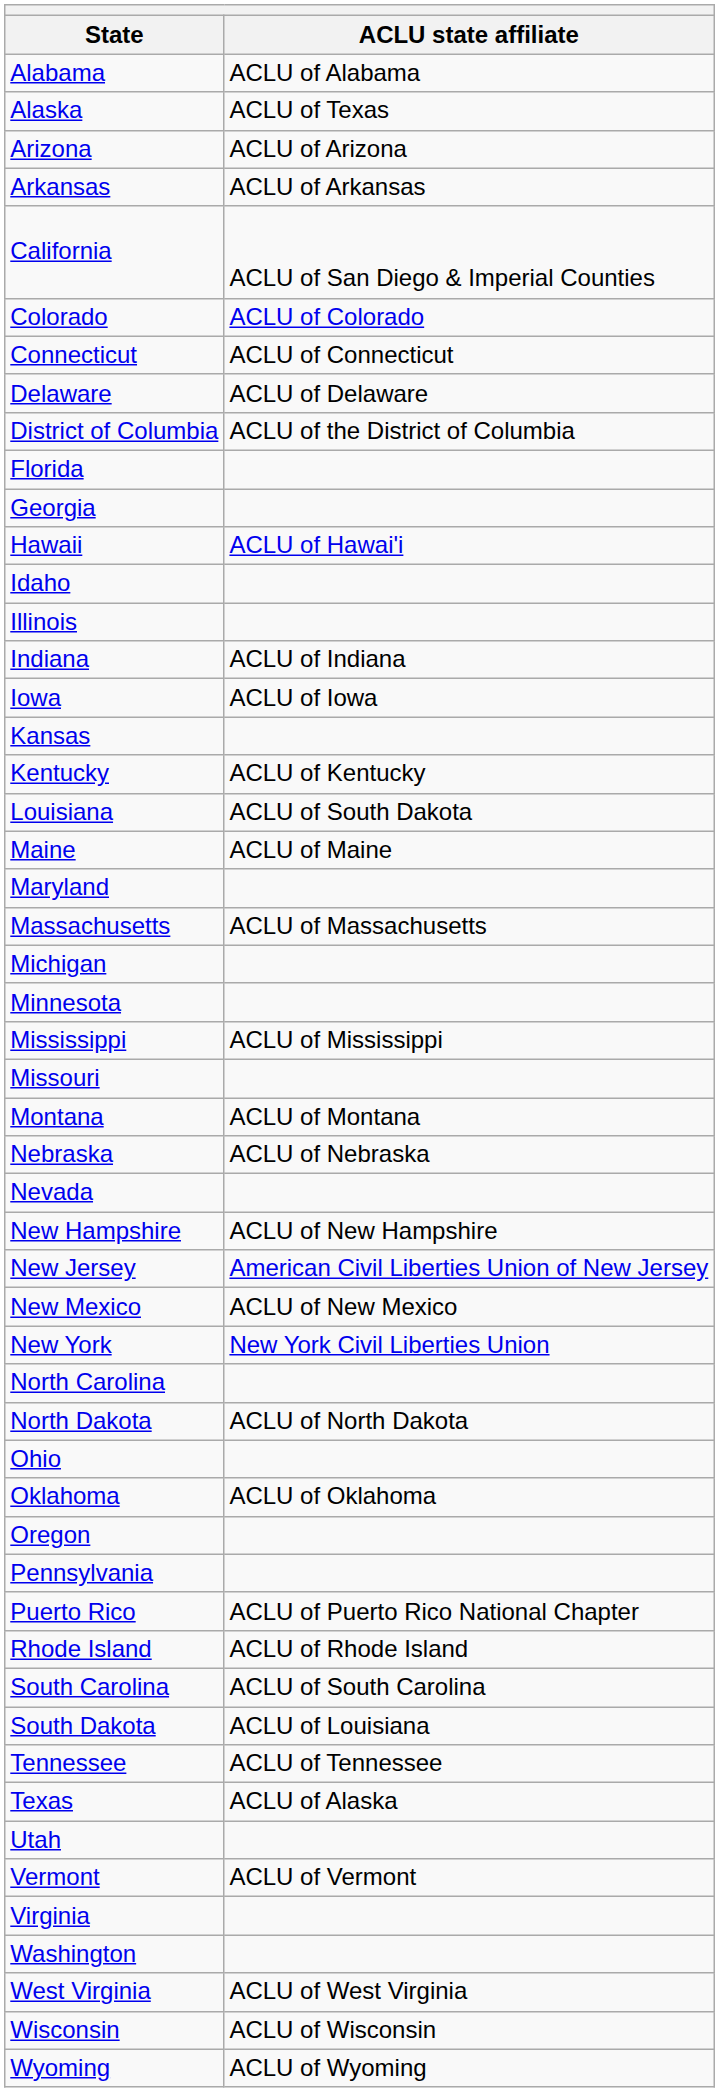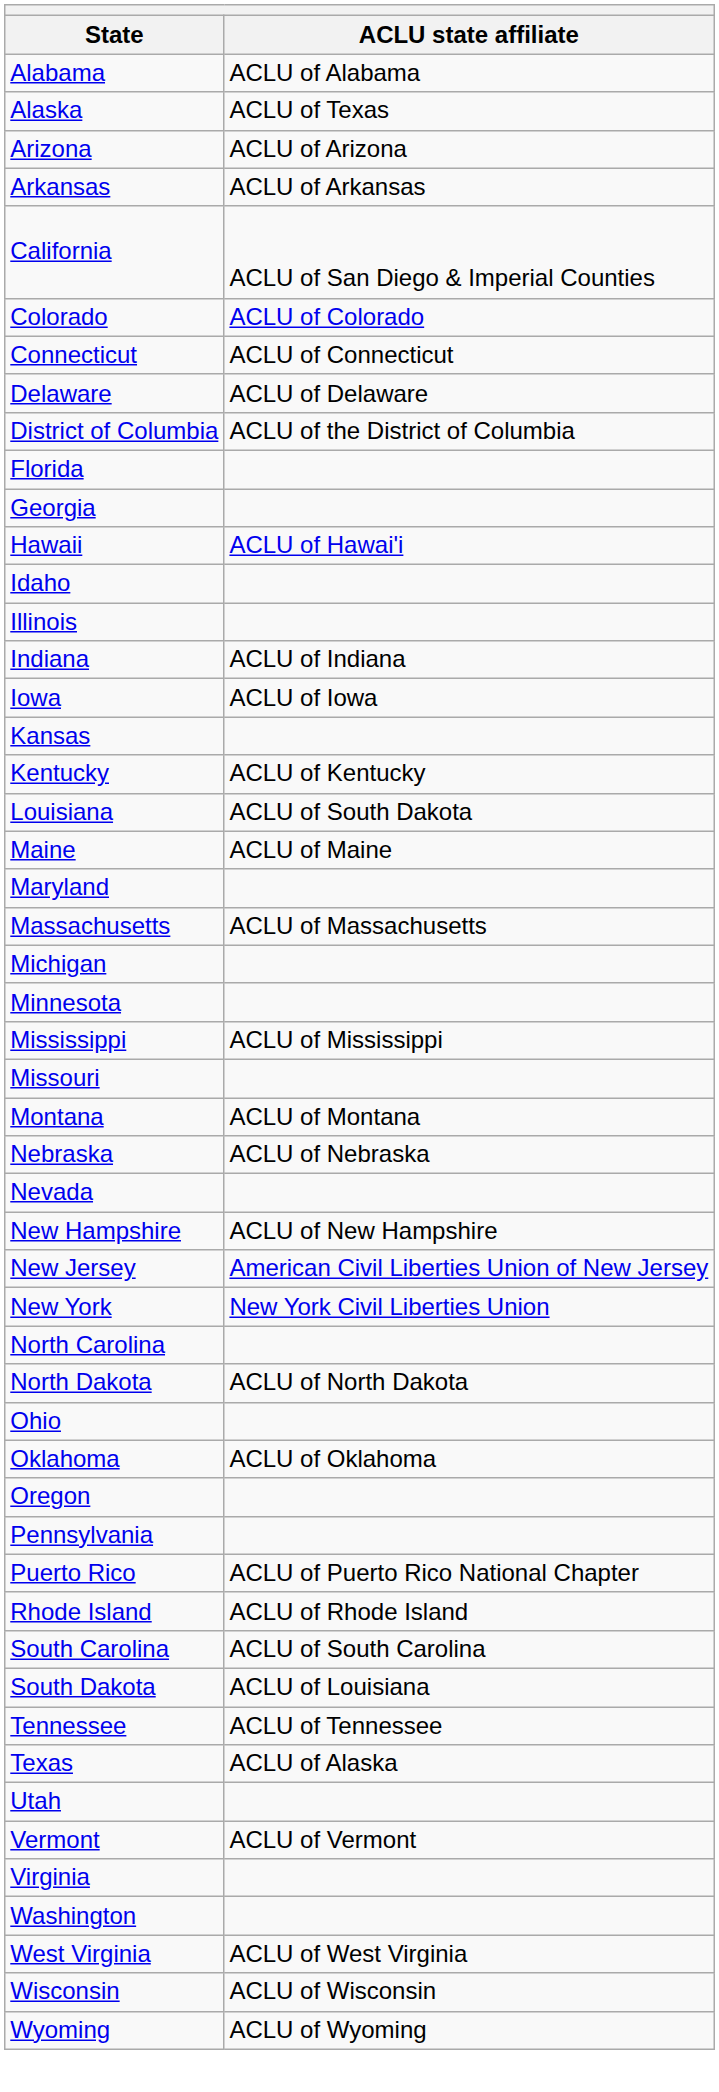- row: New Mexico | ACLU of New Mexico
